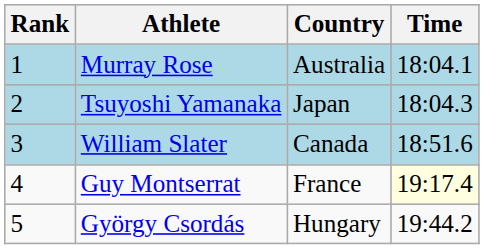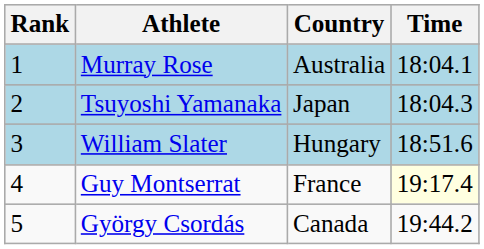William Slater | Country: Canada -> Hungary
György Csordás | Country: Hungary -> Canada
